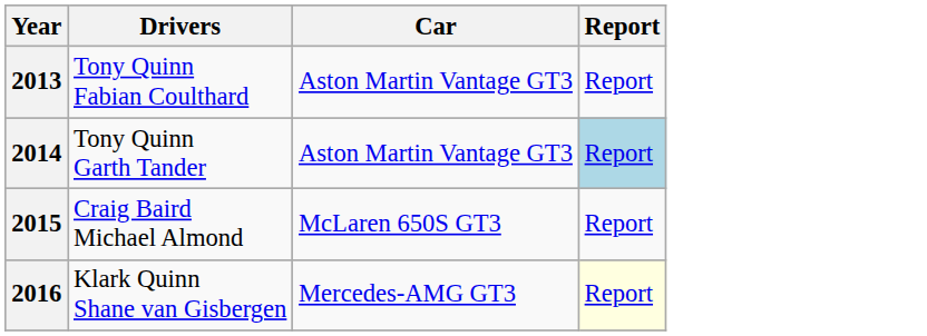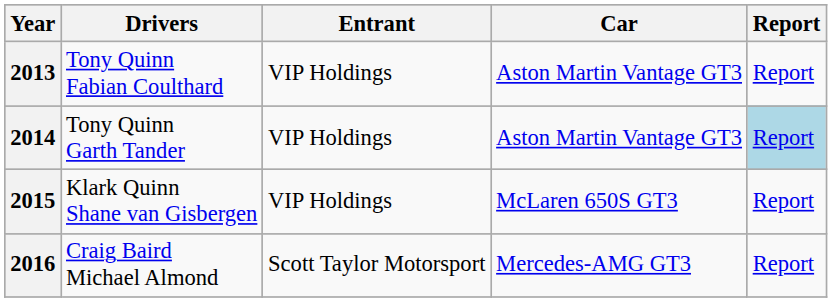+ column: Entrant | VIP Holdings | VIP Holdings | VIP Holdings | Scott Taylor Motorsport
2015 | Drivers: Craig Baird Michael Almond -> Klark Quinn Shane van Gisbergen
2016 | Drivers: Klark Quinn Shane van Gisbergen -> Craig Baird Michael Almond
2016 | Report: lightyellow background -> no background
